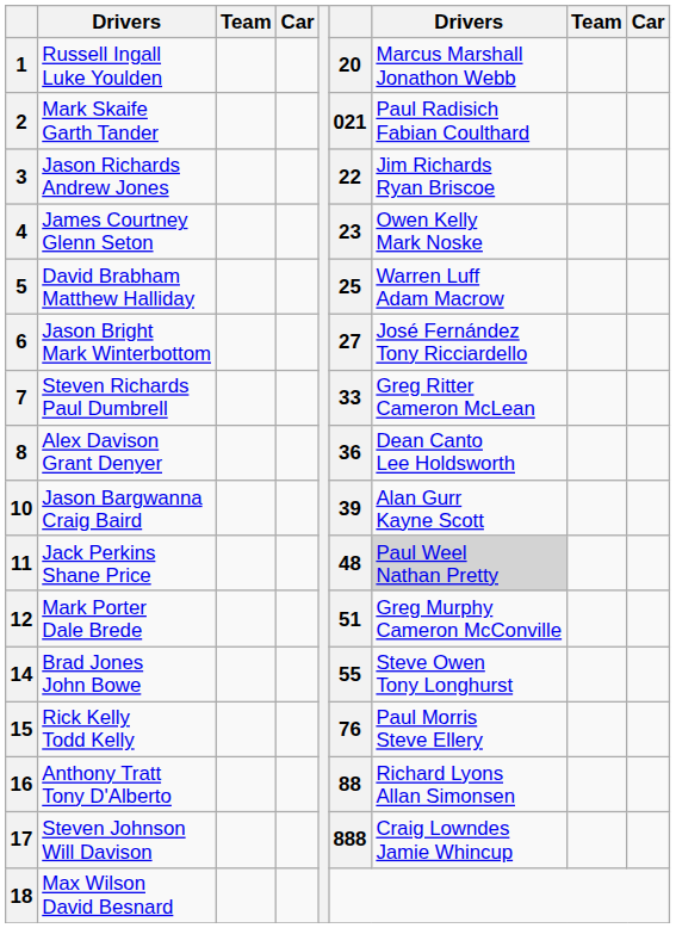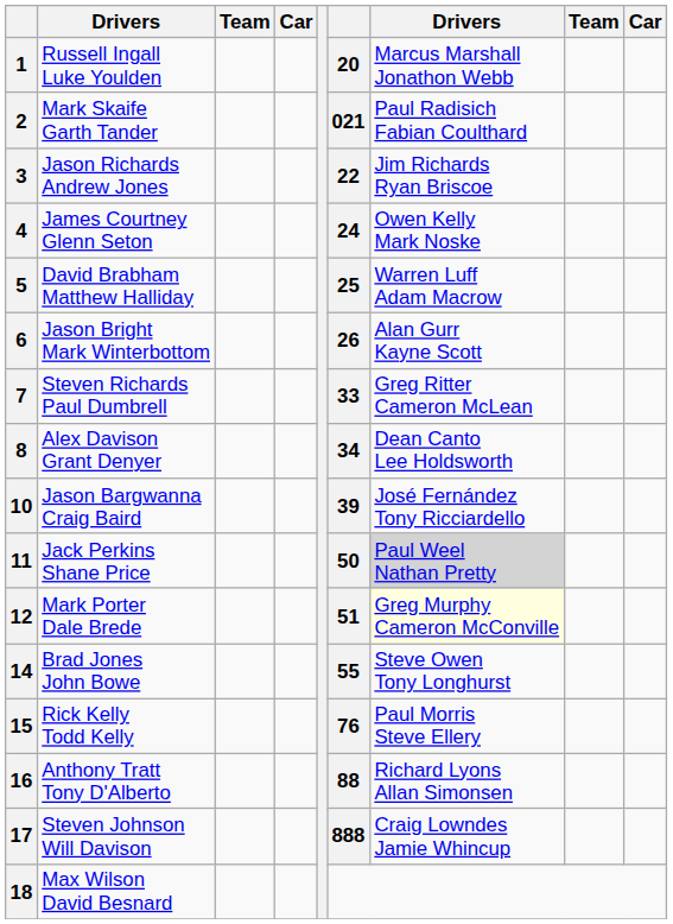4 | column 6: 23 -> 24
6 | column 6: 27 -> 26
6 | column 7: José Fernández Tony Ricciardello -> Alan Gurr Kayne Scott
8 | column 6: 36 -> 34
10 | column 7: Alan Gurr Kayne Scott -> José Fernández Tony Ricciardello
11 | column 6: 48 -> 50
12 | column 7: no background -> lightyellow background
